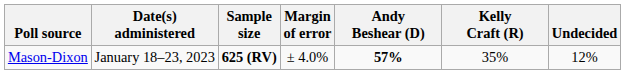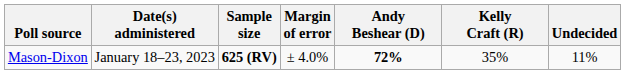Mason-Dixon | Andy Beshear (D): 57% -> 72%
Mason-Dixon | Undecided: 12% -> 11%
